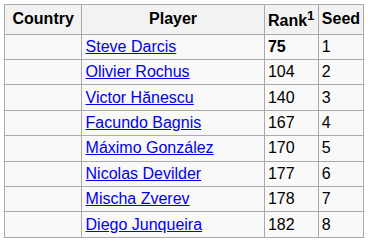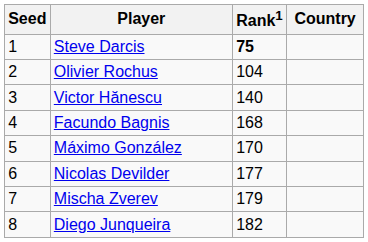columns swapped: Country <-> Seed
Facundo Bagnis | Rank1: 167 -> 168
Mischa Zverev | Rank1: 178 -> 179
